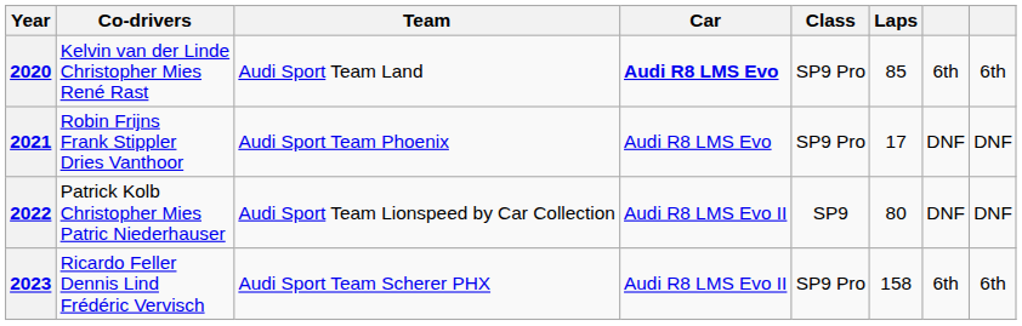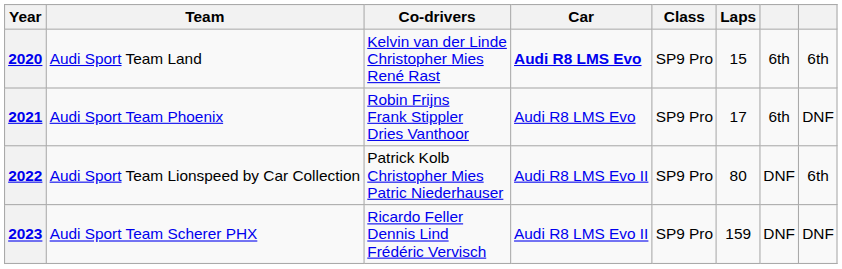columns swapped: Team <-> Co-drivers
2020 | Laps: 85 -> 15
2021 | column 7: DNF -> 6th
2022 | Class: SP9 -> SP9 Pro
2022 | column 8: DNF -> 6th
2023 | Laps: 158 -> 159
2023 | column 7: 6th -> DNF
2023 | column 8: 6th -> DNF
